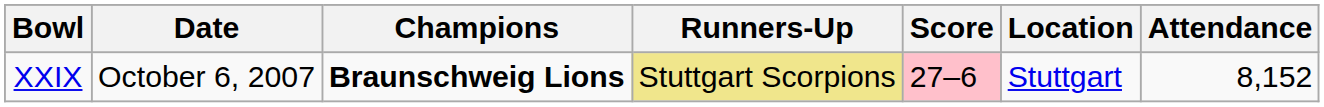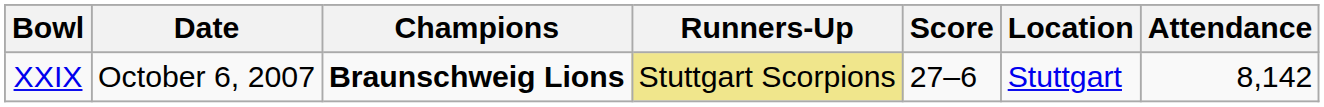XXIX | Score: pink background -> no background
XXIX | Attendance: 8,152 -> 8,142
